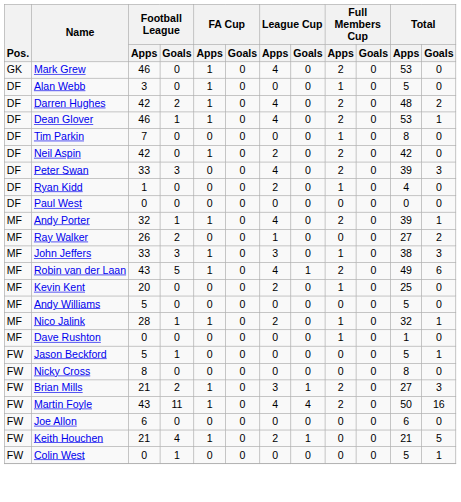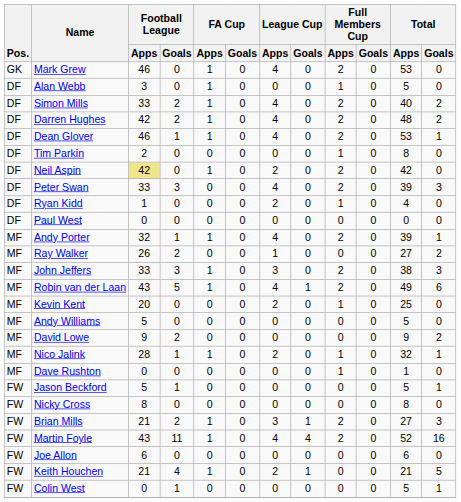+ row: DF | Simon Mills | 33 | 2 | 1 | 0 | 4 | 0 | 2 | 0 | 40 | 2
Tim Parkin | Football League / Apps: 7 -> 2
Neil Aspin | Football League / Apps: no background -> khaki background
John Jeffers | Full Members Cup / Apps: 1 -> 2
+ row: MF | David Lowe | 9 | 2 | 0 | 0 | 0 | 0 | 0 | 0 | 9 | 2
Martin Foyle | Total / Apps: 50 -> 52
